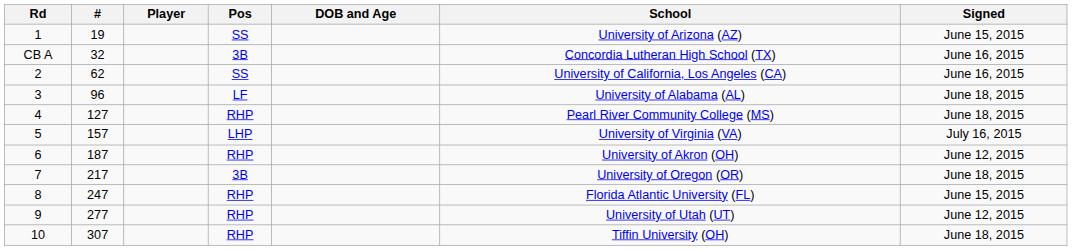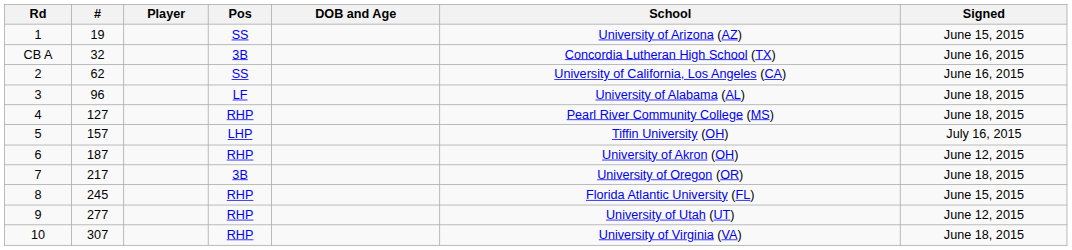5 | School: University of Virginia (VA) -> Tiffin University (OH)
8 | #: 247 -> 245
10 | School: Tiffin University (OH) -> University of Virginia (VA)
